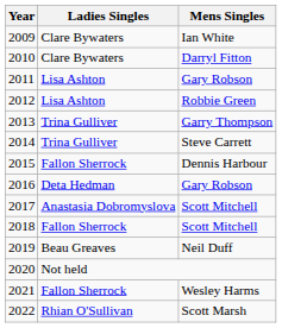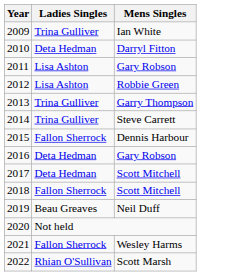2009 | Ladies Singles: Clare Bywaters -> Trina Gulliver
2010 | Ladies Singles: Clare Bywaters -> Deta Hedman
2017 | Ladies Singles: Anastasia Dobromyslova -> Deta Hedman
